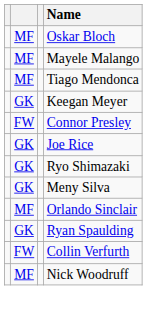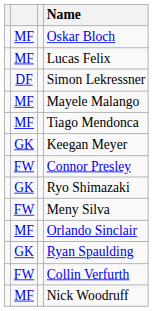+ row: MF | Lucas Felix
+ row: DF | Simon Lekressner
- row: GK | Joe Rice
Meny Silva | column 2: GK -> FW
